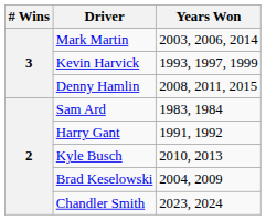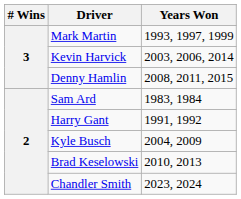Mark Martin | Years Won: 2003, 2006, 2014 -> 1993, 1997, 1999
Kevin Harvick | Years Won: 1993, 1997, 1999 -> 2003, 2006, 2014
Kyle Busch | Years Won: 2010, 2013 -> 2004, 2009
Brad Keselowski | Years Won: 2004, 2009 -> 2010, 2013
